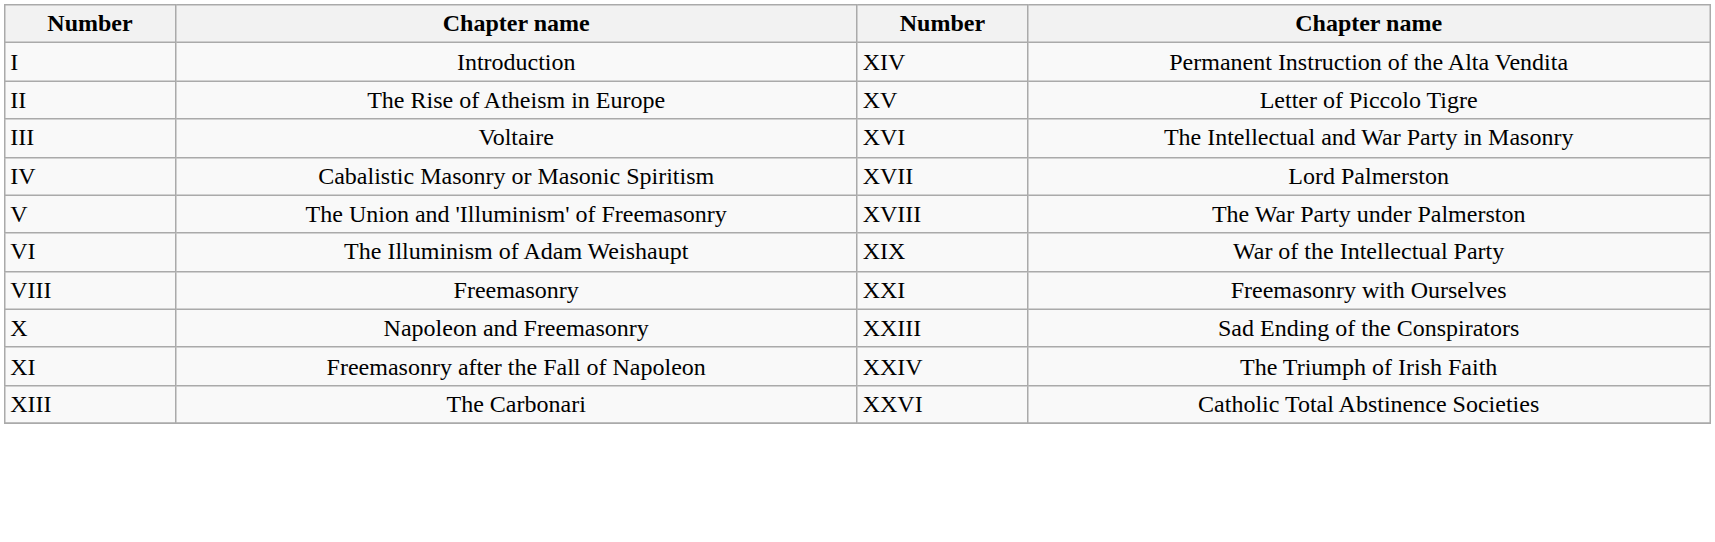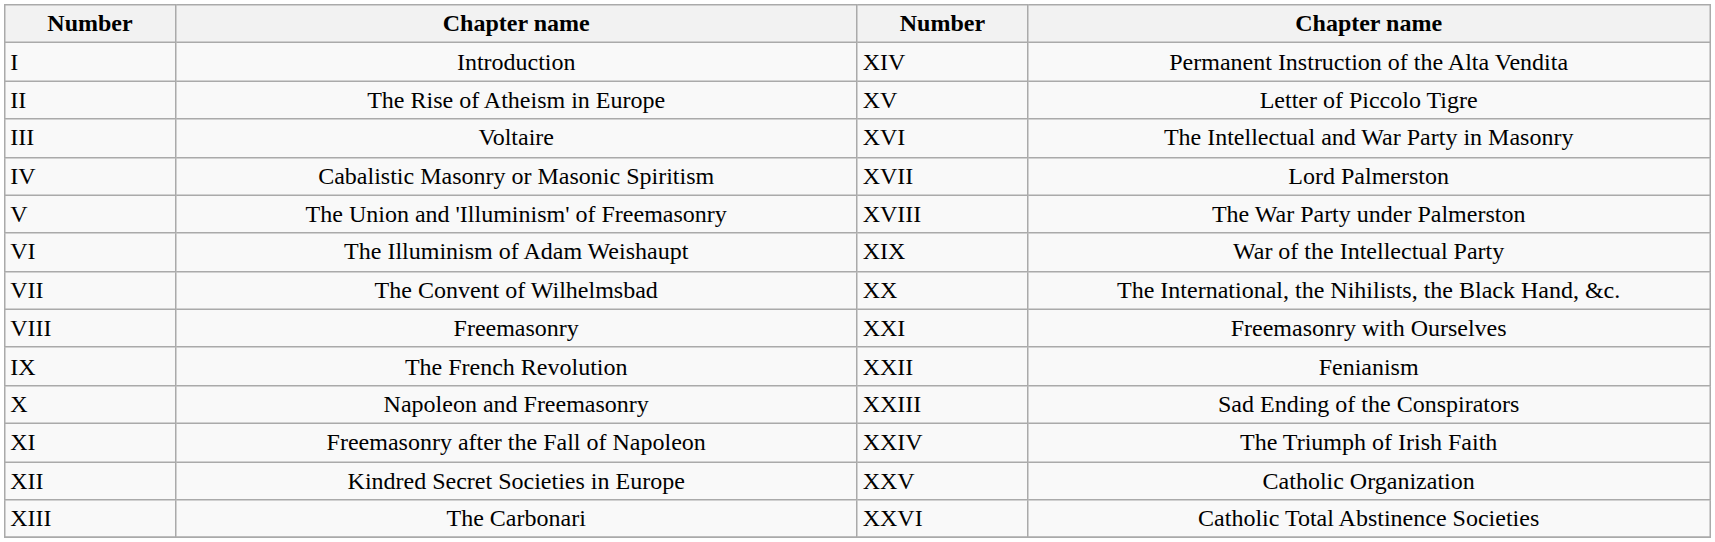+ row: VII | The Convent of Wilhelmsbad | XX | The International, the Nihilists, the Black Hand, &c.
+ row: IX | The French Revolution | XXII | Fenianism
+ row: XII | Kindred Secret Societies in Europe | XXV | Catholic Organization
